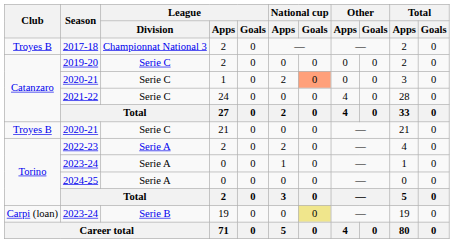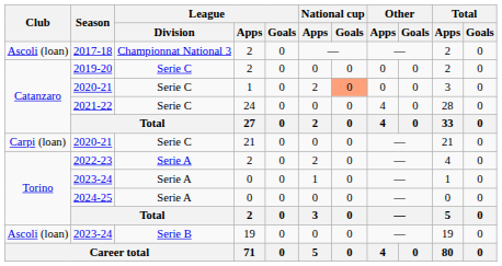2017-18 | Club: Troyes B -> Ascoli (loan)
2020-21 / 21 | Club: Troyes B -> Carpi (loan)
2023-24 / 19 | Club: Carpi (loan) -> Ascoli (loan)
2023-24 / 19 | National cup / Goals: khaki background -> no background
